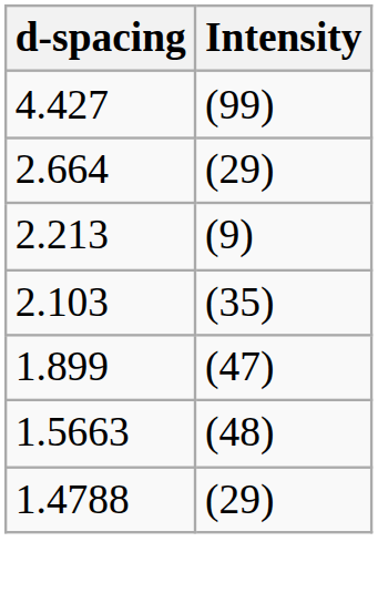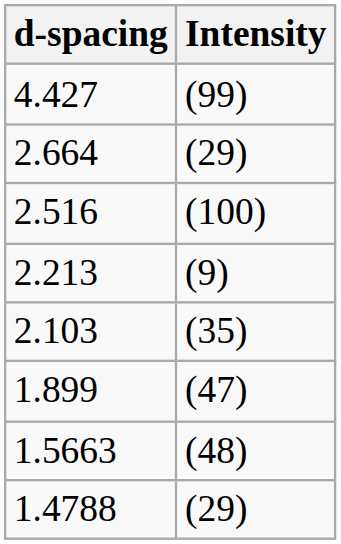+ row: 2.516 | (100)
